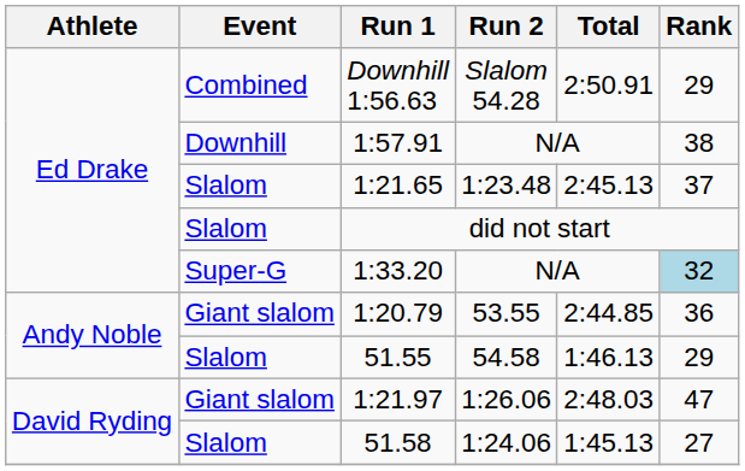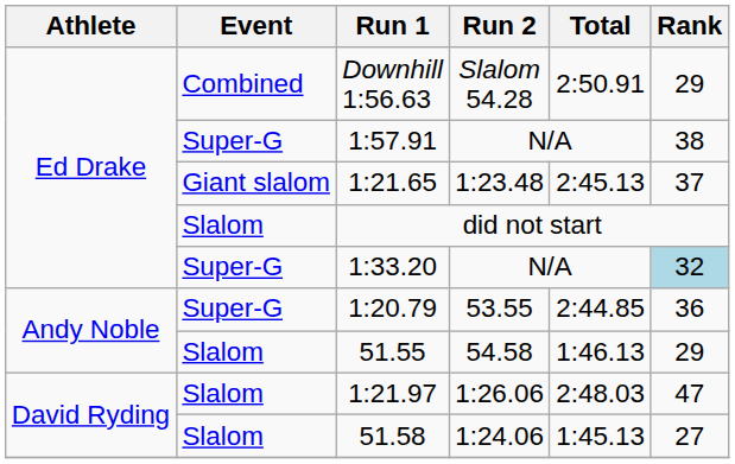1:57.91 | Event: Downhill -> Super-G
1:21.65 | Event: Slalom -> Giant slalom
1:20.79 | Event: Giant slalom -> Super-G
1:21.97 | Event: Giant slalom -> Slalom
